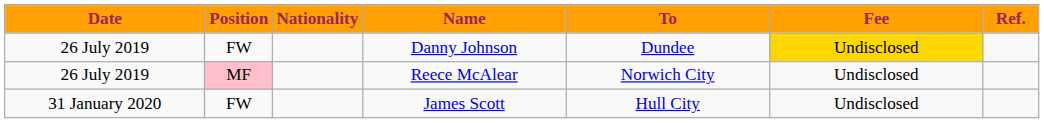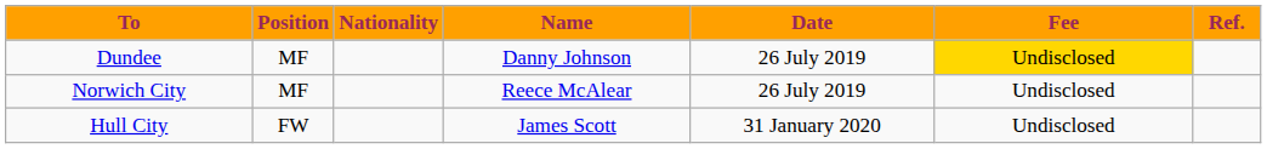columns swapped: Date <-> To
Danny Johnson | Position: FW -> MF
Reece McAlear | Position: pink background -> no background
